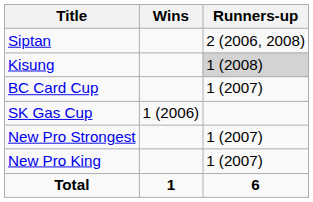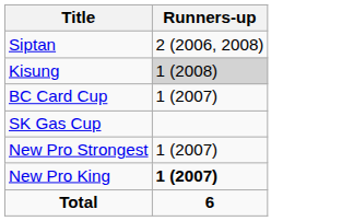- column: Wins | 1 (2006) | 1
New Pro King | Runners-up: normal -> bold
